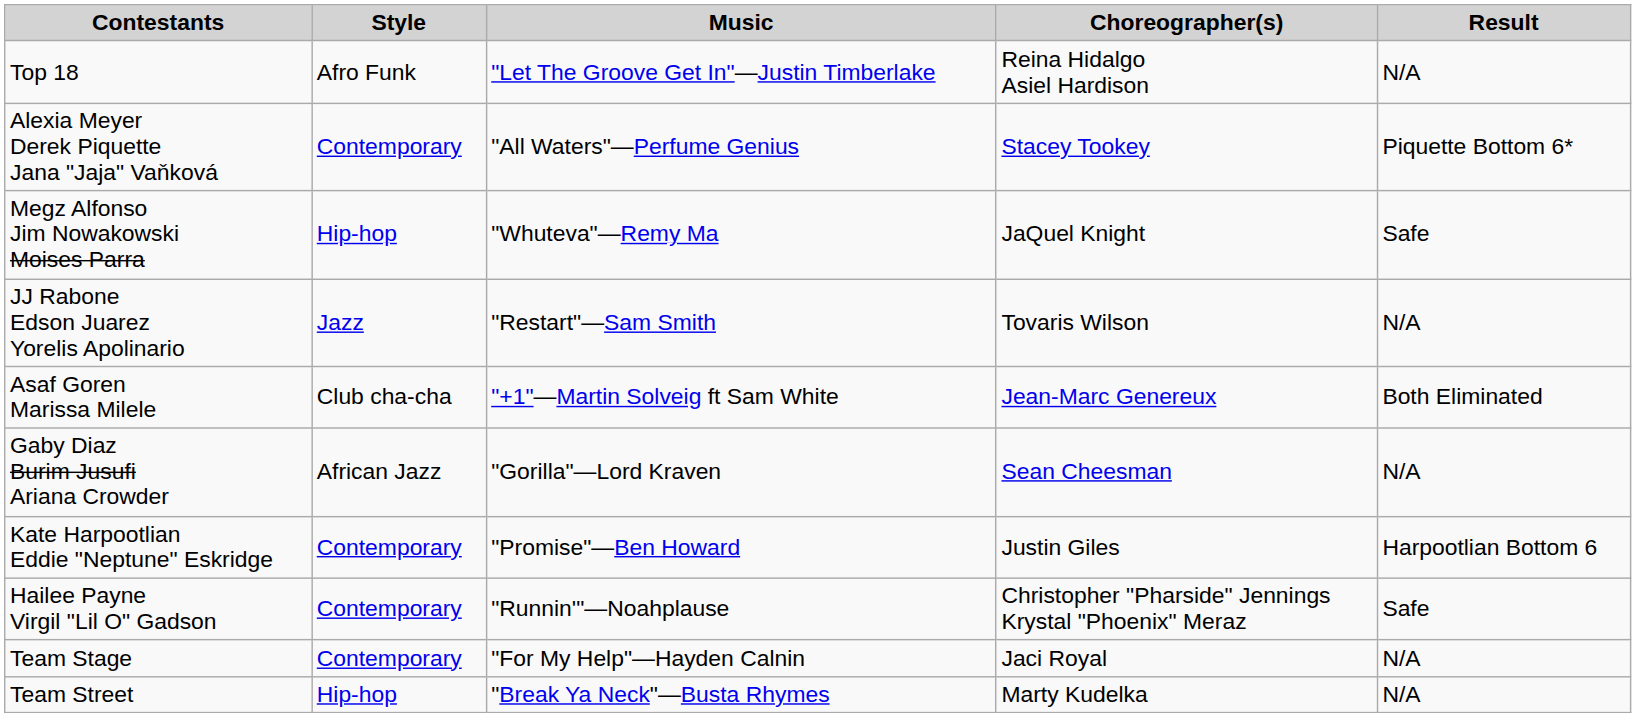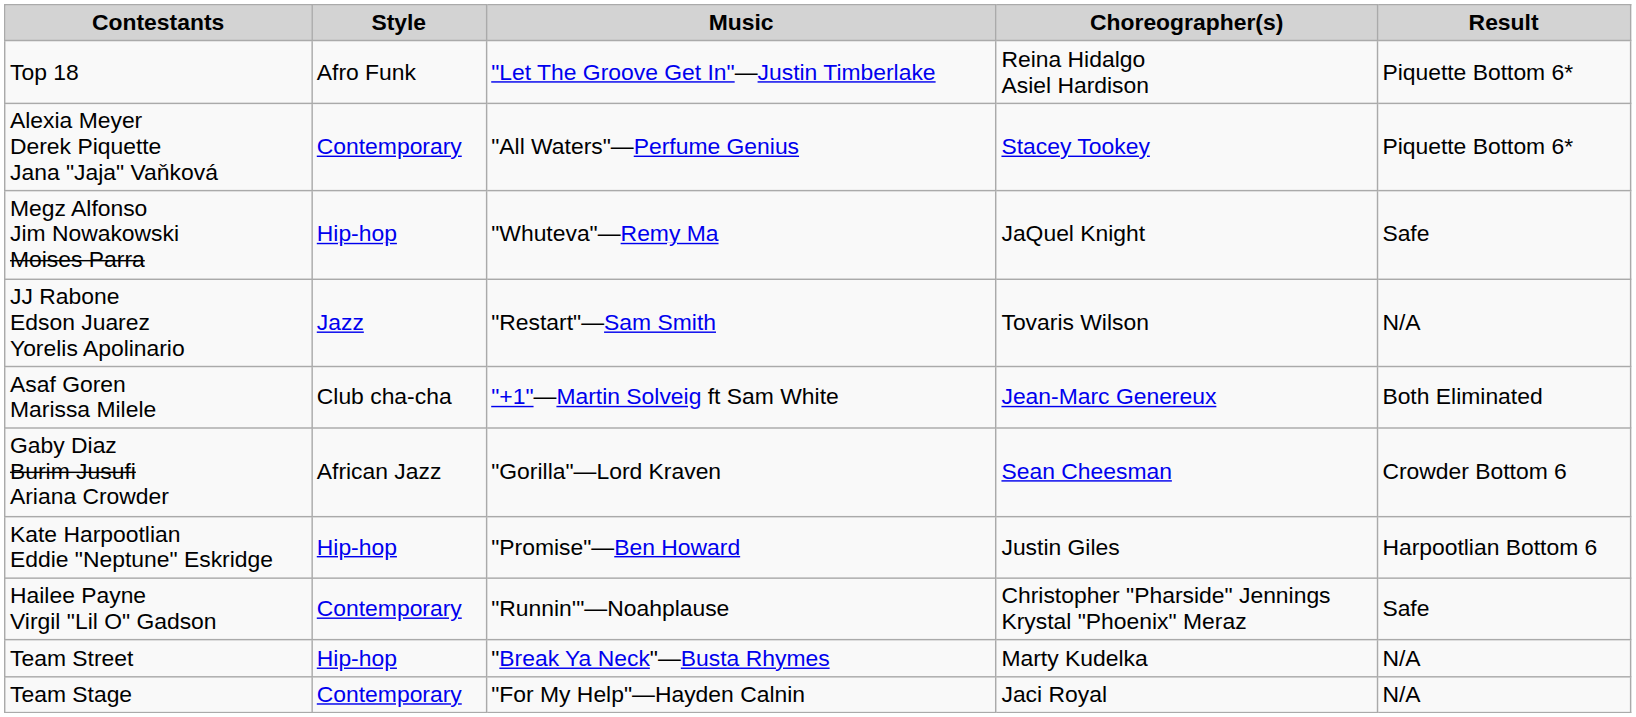Top 18 | Result: N/A -> Piquette Bottom 6*
Gaby Diaz Burim Jusufi Ariana Crowder | Result: N/A -> Crowder Bottom 6
Kate Harpootlian Eddie "Neptune" Eskridge | Style: Contemporary -> Hip-hop
rows swapped: Team Stage <-> Team Street
